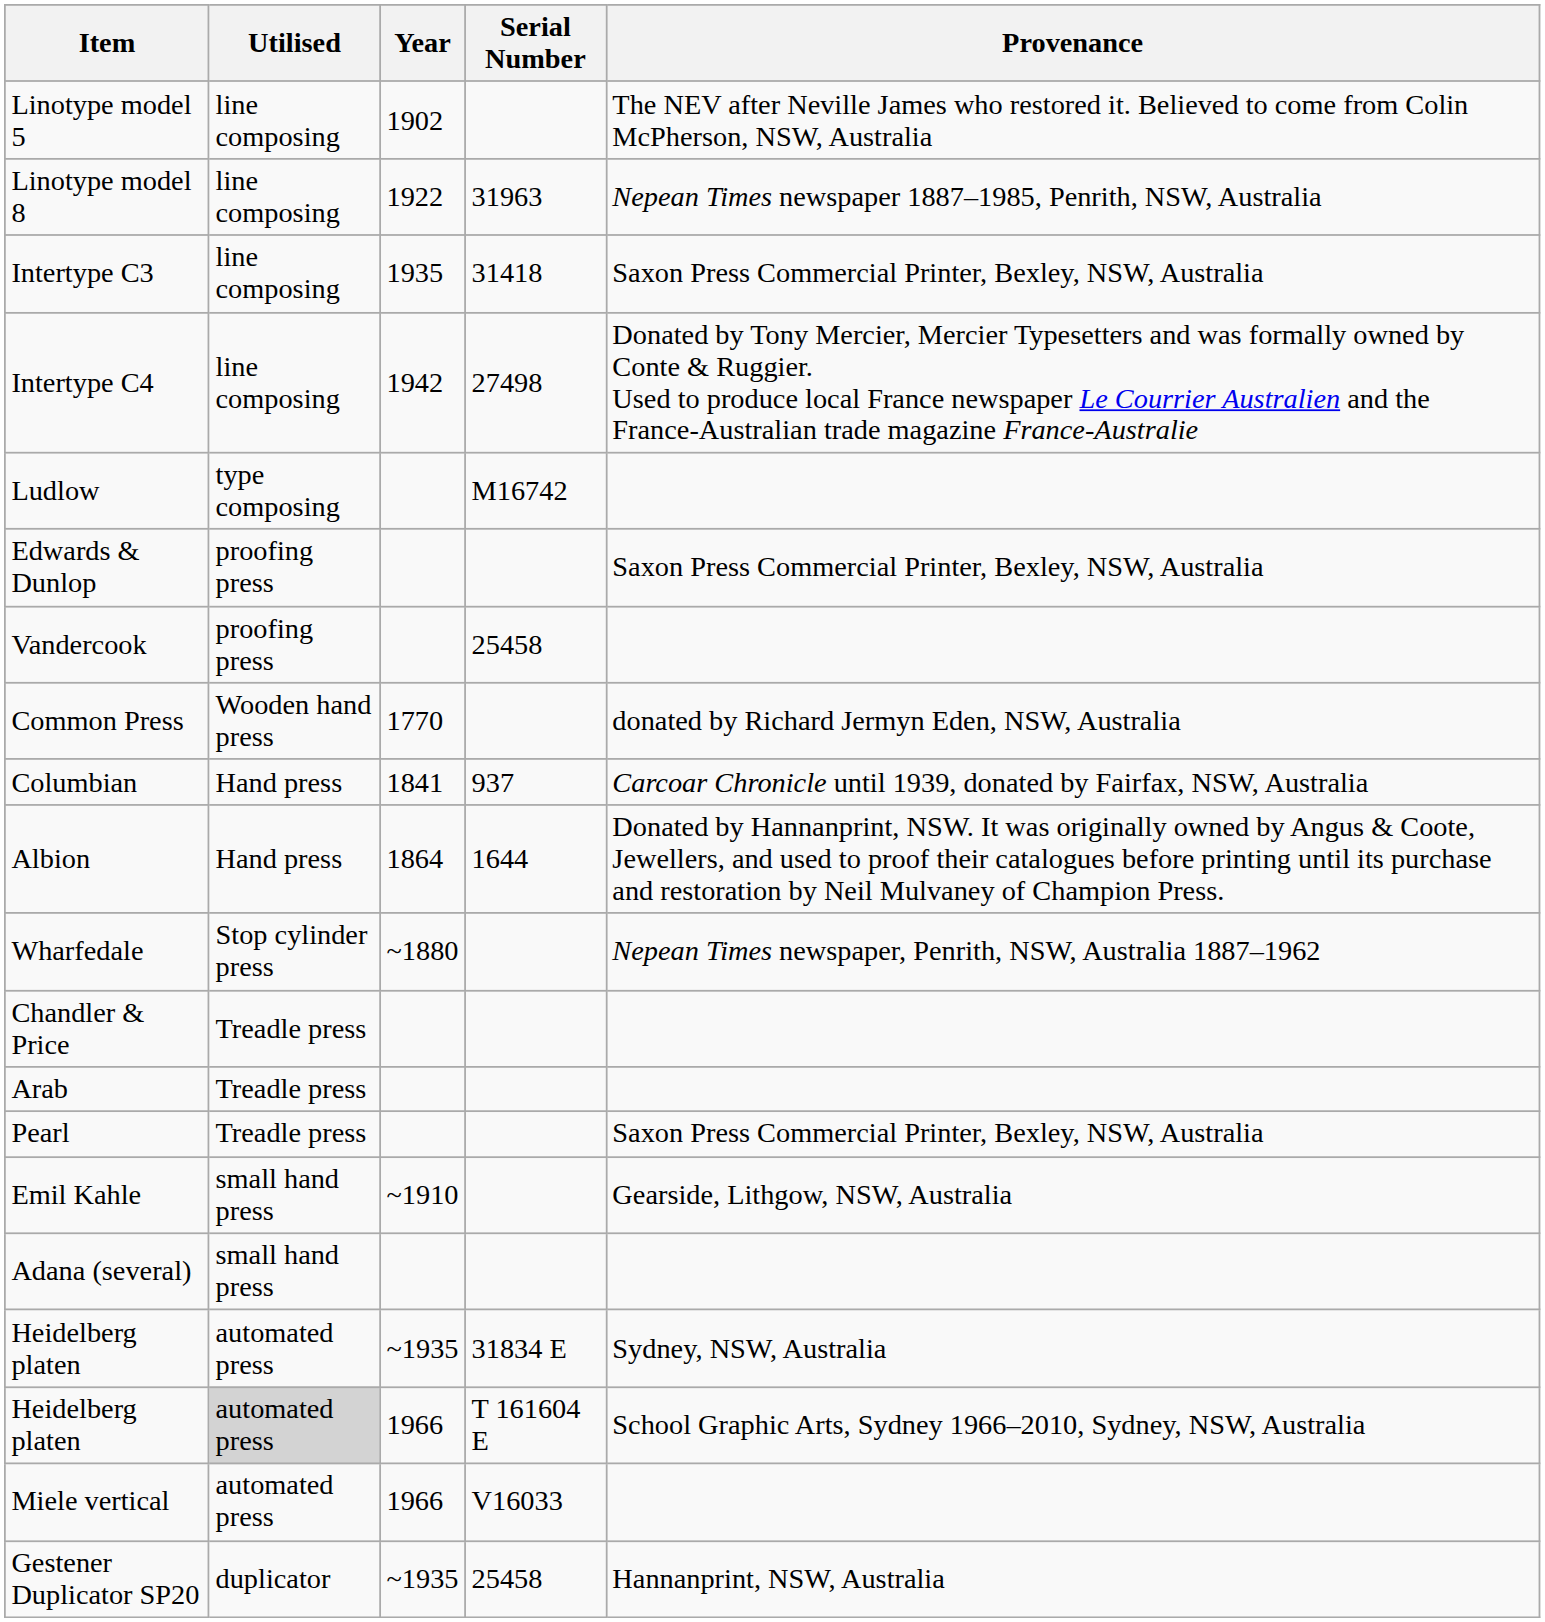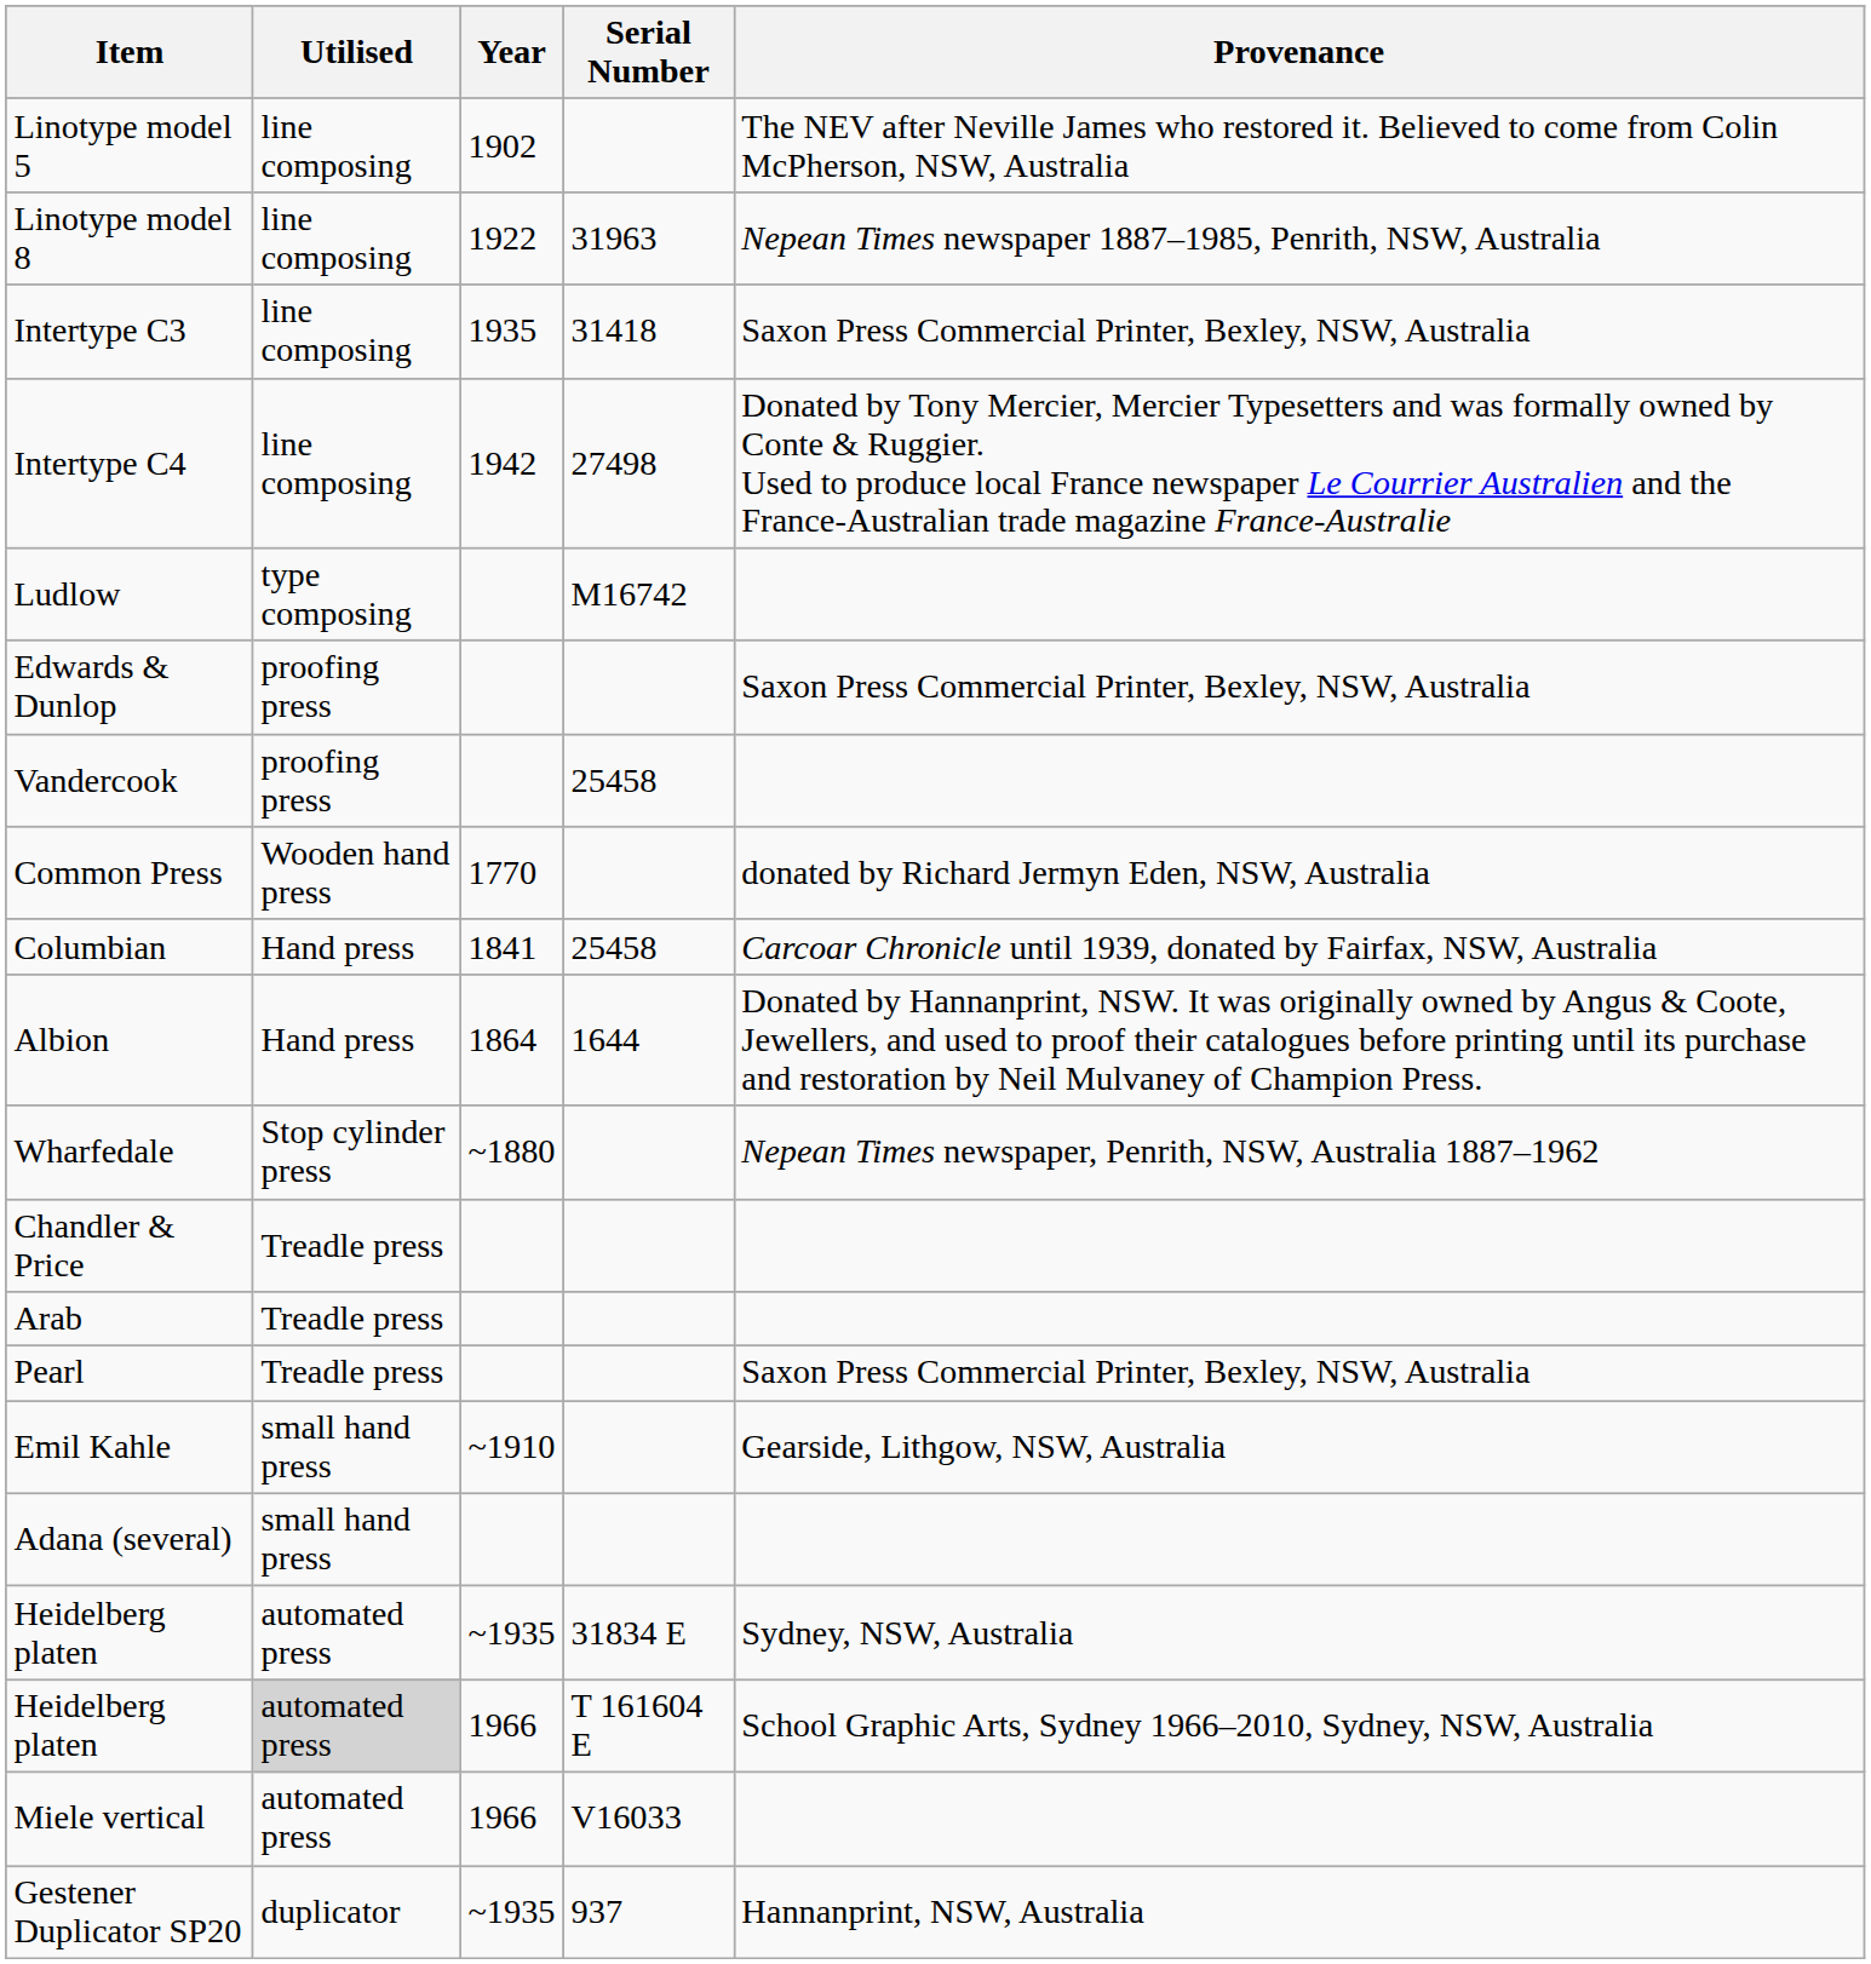Columbian | Serial Number: 937 -> 25458
Gestener Duplicator SP20 | Serial Number: 25458 -> 937
